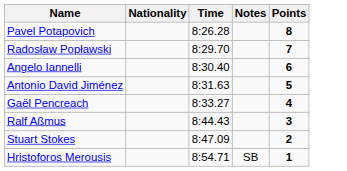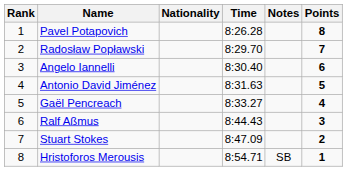+ column: Rank | 1 | 2 | 3 | 4 | 5 | 6 | 7 | 8
